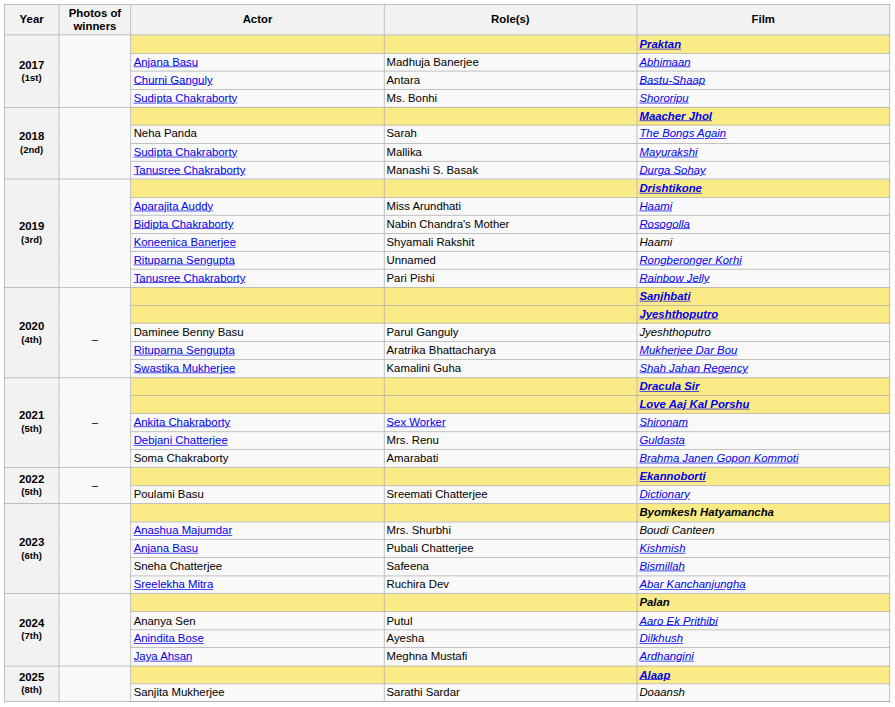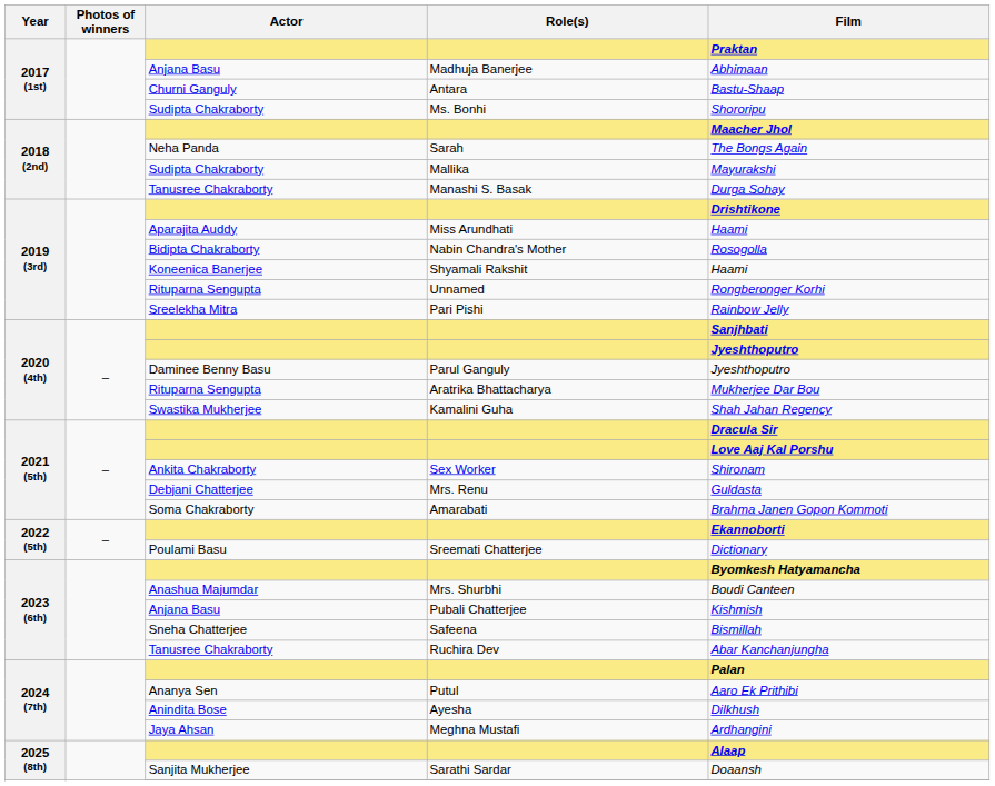Pari Pishi | Actor: Tanusree Chakraborty -> Sreelekha Mitra
Ruchira Dev | Actor: Sreelekha Mitra -> Tanusree Chakraborty
